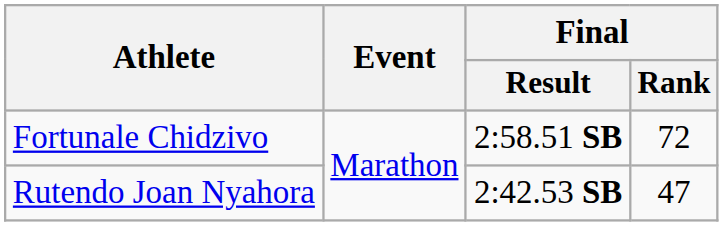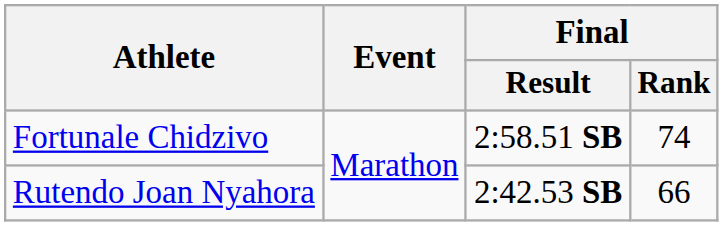Fortunale Chidzivo | Final / Rank: 72 -> 74
Rutendo Joan Nyahora | Final / Rank: 47 -> 66
